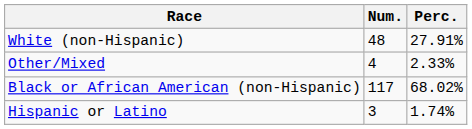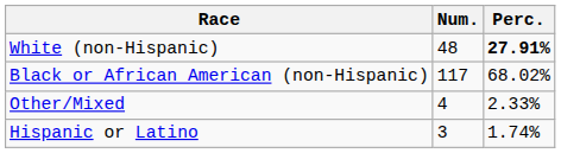White (non-Hispanic) | Perc.: normal -> bold
rows swapped: Black or African American (non-Hispanic) <-> Other/Mixed
